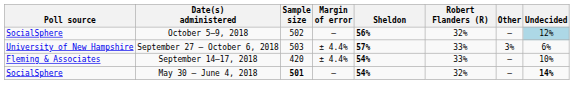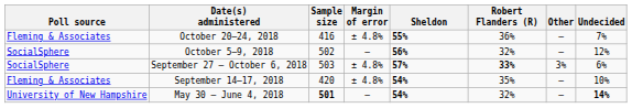+ row: Fleming & Associates | October 20–24, 2018 | 416 | ± 4.8% | 55% | 36% | – | 7%
October 5–9, 2018 | Undecided: lightblue background -> no background
September 27 – October 6, 2018 | Poll source: University of New Hampshire -> SocialSphere
September 27 – October 6, 2018 | Margin of error: ± 4.4% -> ± 4.8%
September 27 – October 6, 2018 | Robert Flanders (R): normal -> bold
September 14–17, 2018 | Margin of error: ± 4.4% -> ± 4.8%
September 14–17, 2018 | Robert Flanders (R): 33% -> 35%
May 30 – June 4, 2018 | Poll source: SocialSphere -> University of New Hampshire
